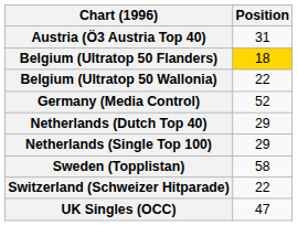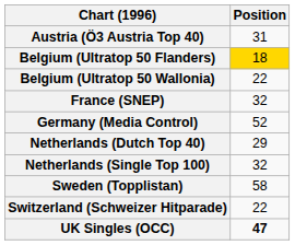+ row: France (SNEP) | 32
Netherlands (Single Top 100) | Position: 29 -> 32
UK Singles (OCC) | Position: normal -> bold
